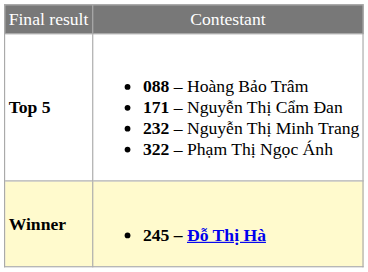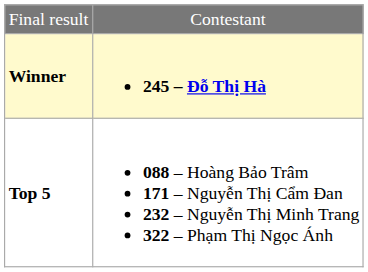rows swapped: Winner <-> Top 5
